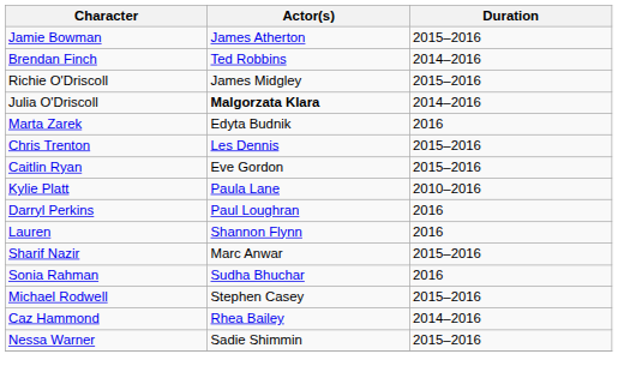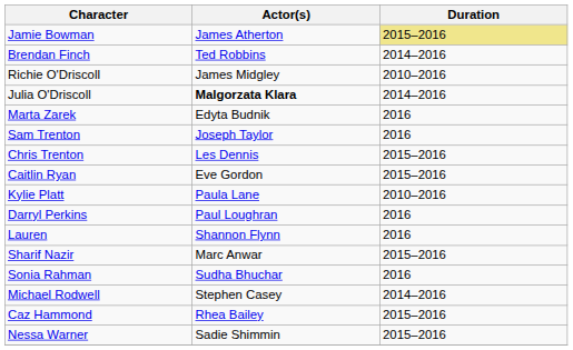Jamie Bowman | Duration: no background -> khaki background
Richie O'Driscoll | Duration: 2015–2016 -> 2010–2016
+ row: Sam Trenton | Joseph Taylor | 2016
Michael Rodwell | Duration: 2015–2016 -> 2014–2016
Caz Hammond | Duration: 2014–2016 -> 2015–2016
